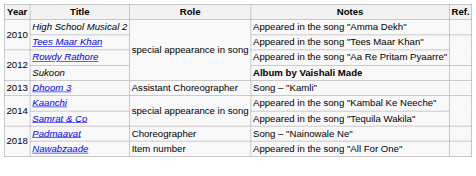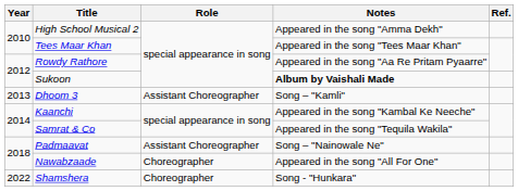Padmaavat | Role: Choreographer -> Assistant Choreographer
Nawabzaade | Role: Item number -> Choreographer
+ row: 2022 | Shamshera | Choreographer | Song - "Hunkara"
